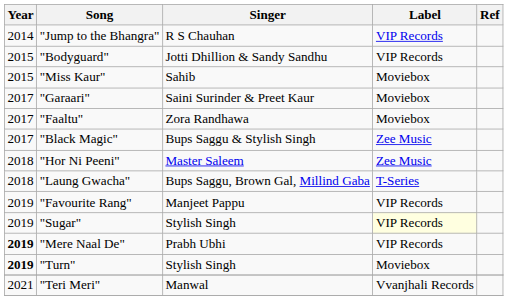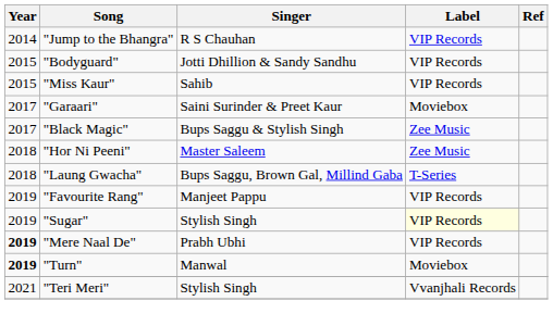"Miss Kaur" | Label: Moviebox -> VIP Records
- row: 2017 | "Faaltu" | Zora Randhawa | Moviebox
"Turn" | Singer: Stylish Singh -> Manwal
"Teri Meri" | Singer: Manwal -> Stylish Singh
